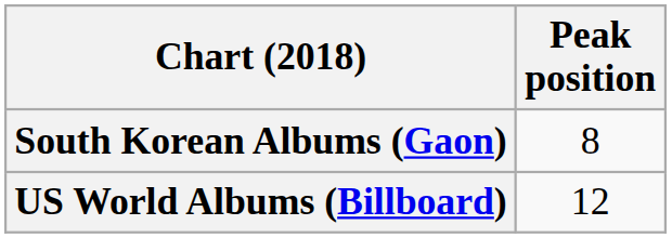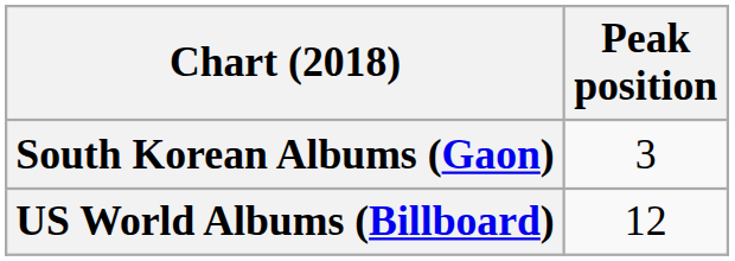South Korean Albums (Gaon) | Peak position: 8 -> 3
